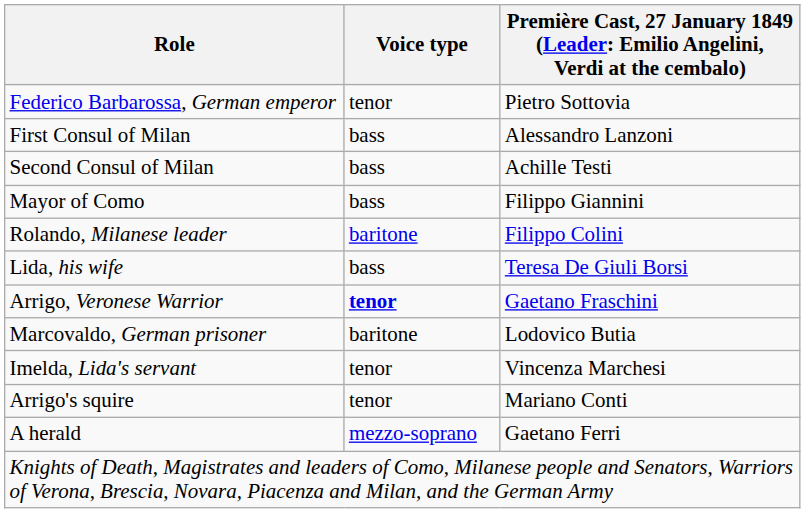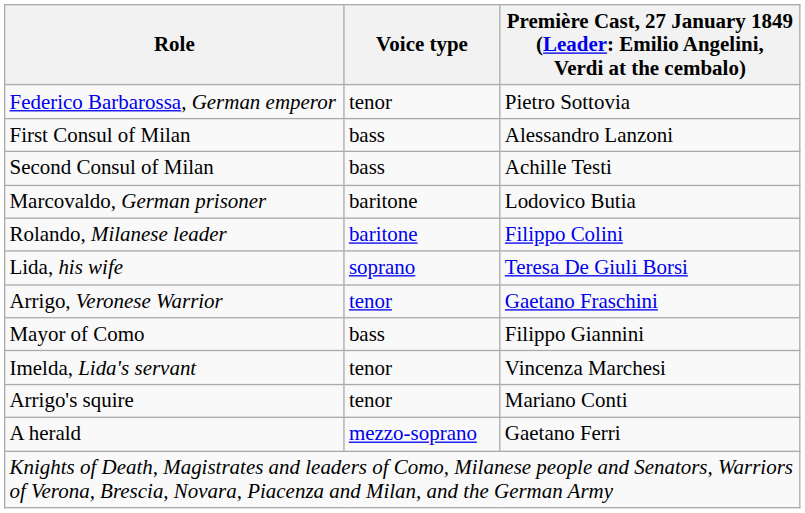rows swapped: Mayor of Como <-> Marcovaldo, German prisoner
Lida, his wife | Voice type: bass -> soprano
Arrigo, Veronese Warrior | Voice type: bold -> normal
